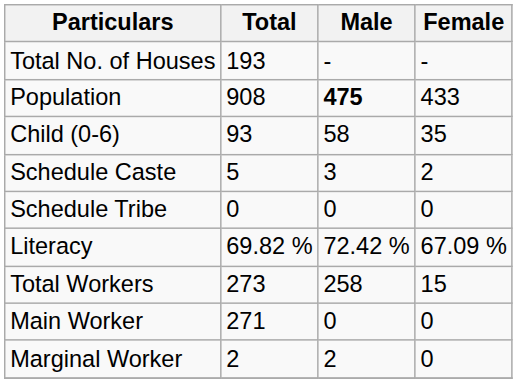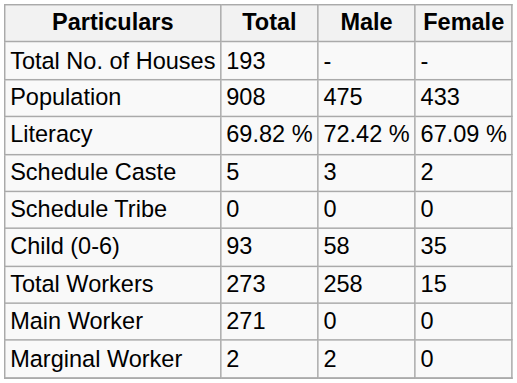Population | Male: bold -> normal
rows swapped: Child (0-6) <-> Literacy
